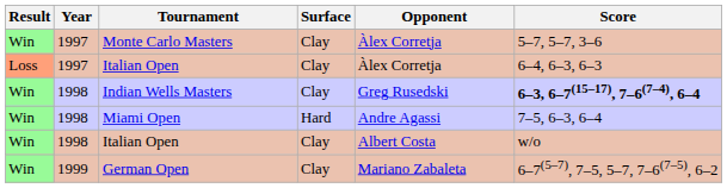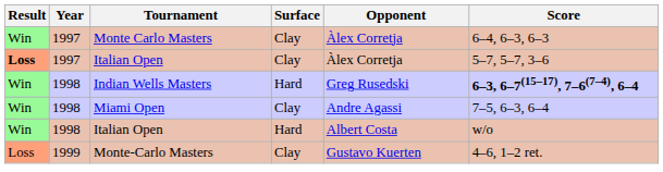Monte Carlo Masters | Score: 5–7, 5–7, 3–6 -> 6–4, 6–3, 6–3
1997 / Italian Open | Result: normal -> bold
1997 / Italian Open | Score: 6–4, 6–3, 6–3 -> 5–7, 5–7, 3–6
Indian Wells Masters | Surface: Clay -> Hard
Miami Open | Surface: Hard -> Clay
1998 / Italian Open | Surface: Clay -> Hard
+ row: Loss | 1999 | Monte-Carlo Masters | Clay | Gustavo Kuerten | 4–6, 1–2 ret.
- row: Win | 1999 | German Open | Clay | Mariano Zabaleta | 6–7(5–7), 7–5, 5–7, 7–6(7–5), 6–2
